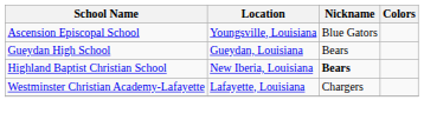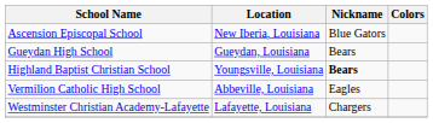Ascension Episcopal School | Location: Youngsville, Louisiana -> New Iberia, Louisiana
Highland Baptist Christian School | Location: New Iberia, Louisiana -> Youngsville, Louisiana
+ row: Vermilion Catholic High School | Abbeville, Louisiana | Eagles
